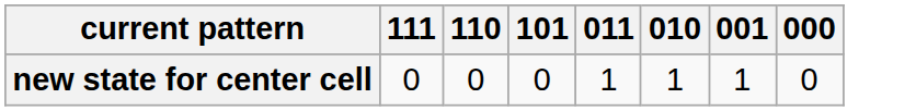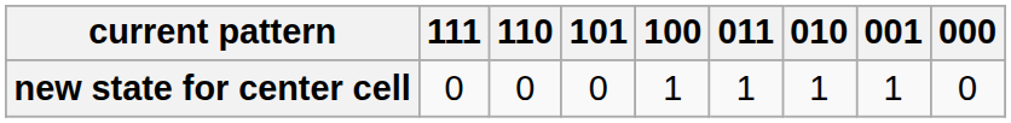+ column: 100 | 1
